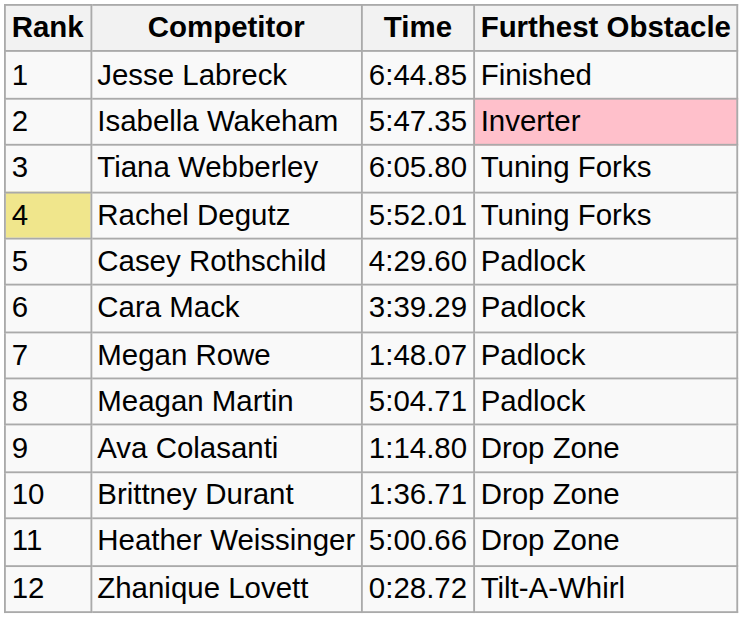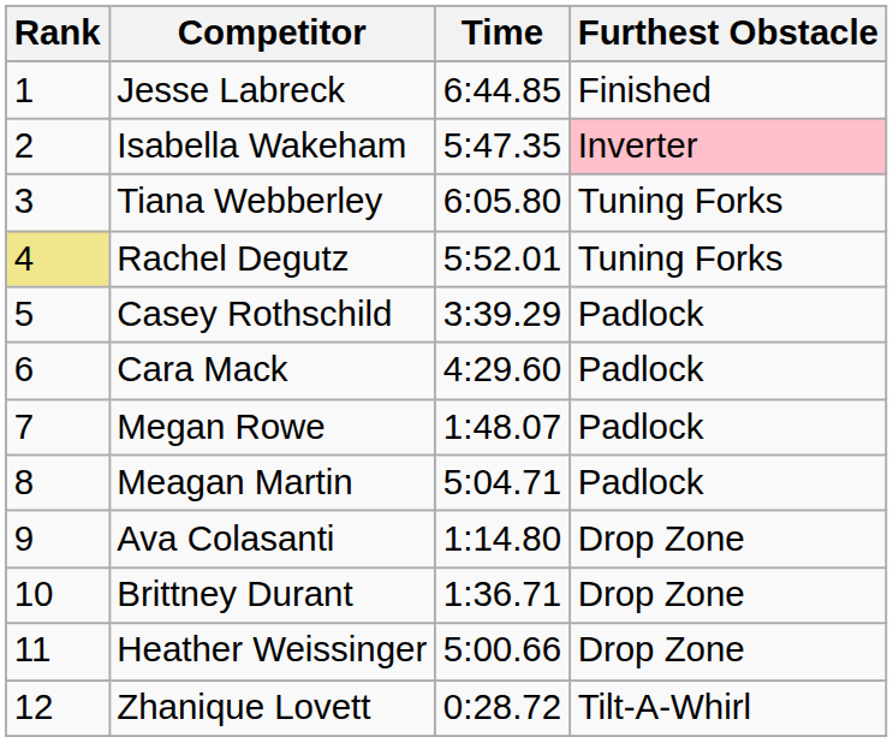Casey Rothschild | Time: 4:29.60 -> 3:39.29
Cara Mack | Time: 3:39.29 -> 4:29.60
